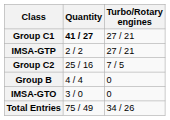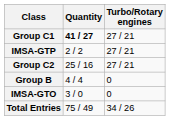Group C2 | Turbo/Rotary engines: 7 / 5 -> 27 / 21
